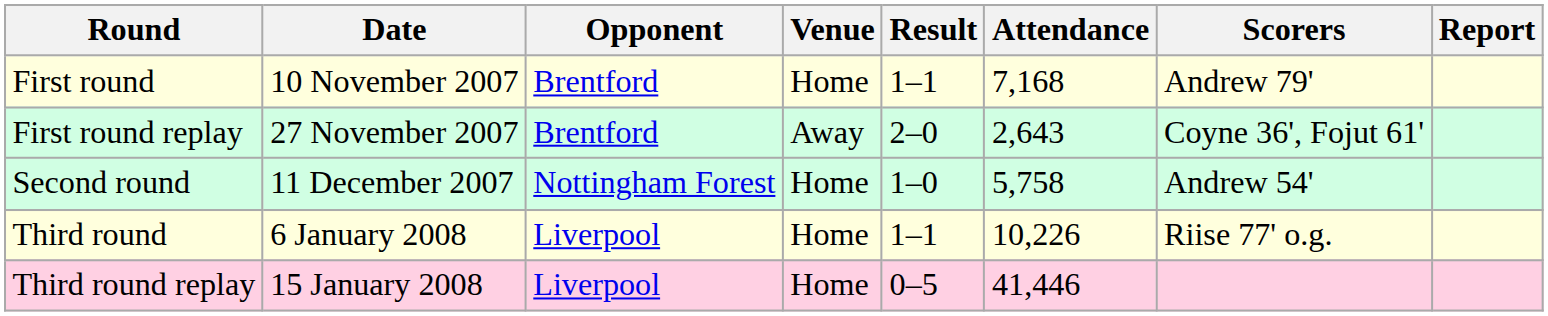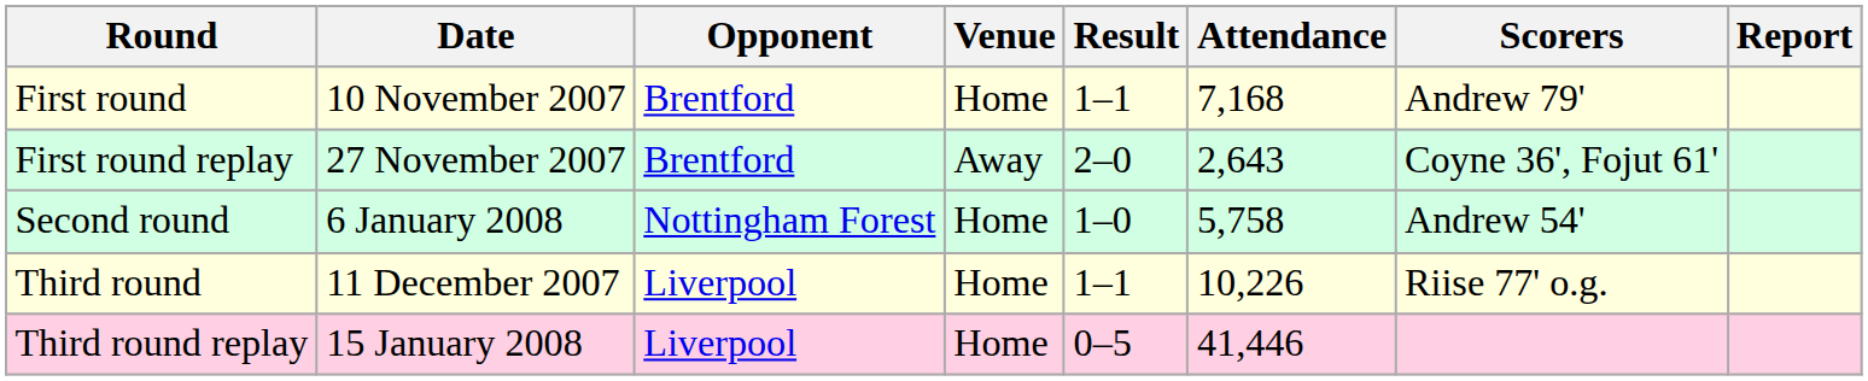Second round | Date: 11 December 2007 -> 6 January 2008
Third round | Date: 6 January 2008 -> 11 December 2007
